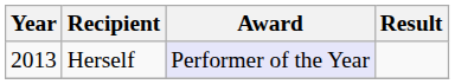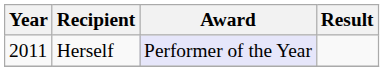Herself | Year: 2013 -> 2011
